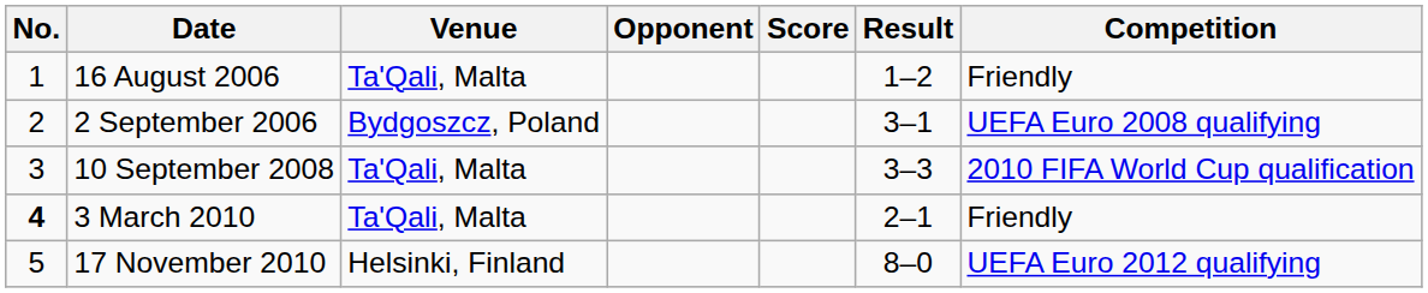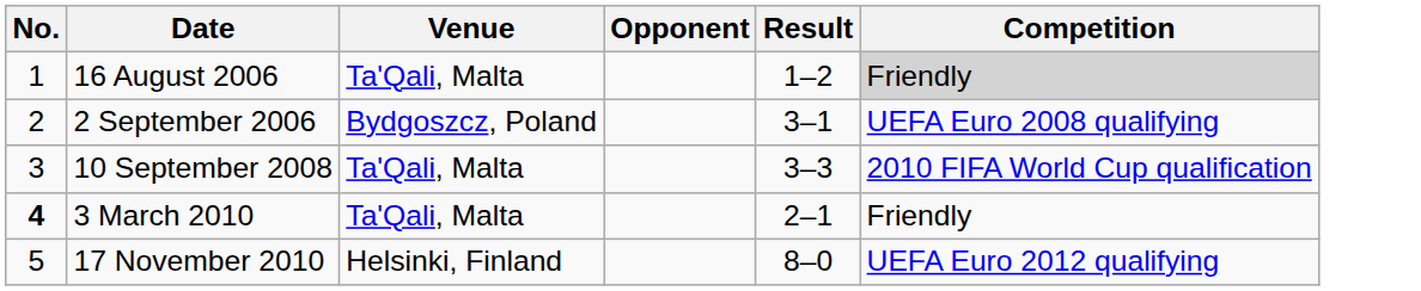- column: Score
16 August 2006 | Competition: no background -> lightgrey background
